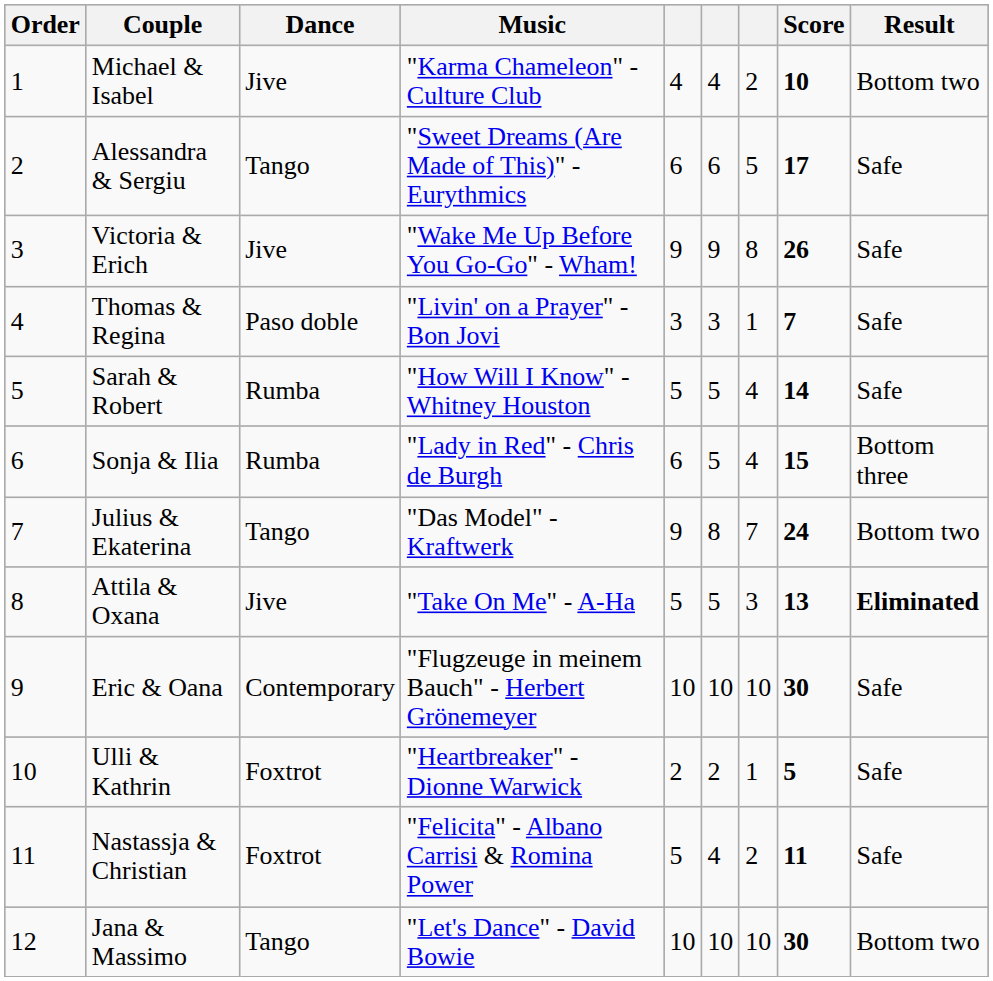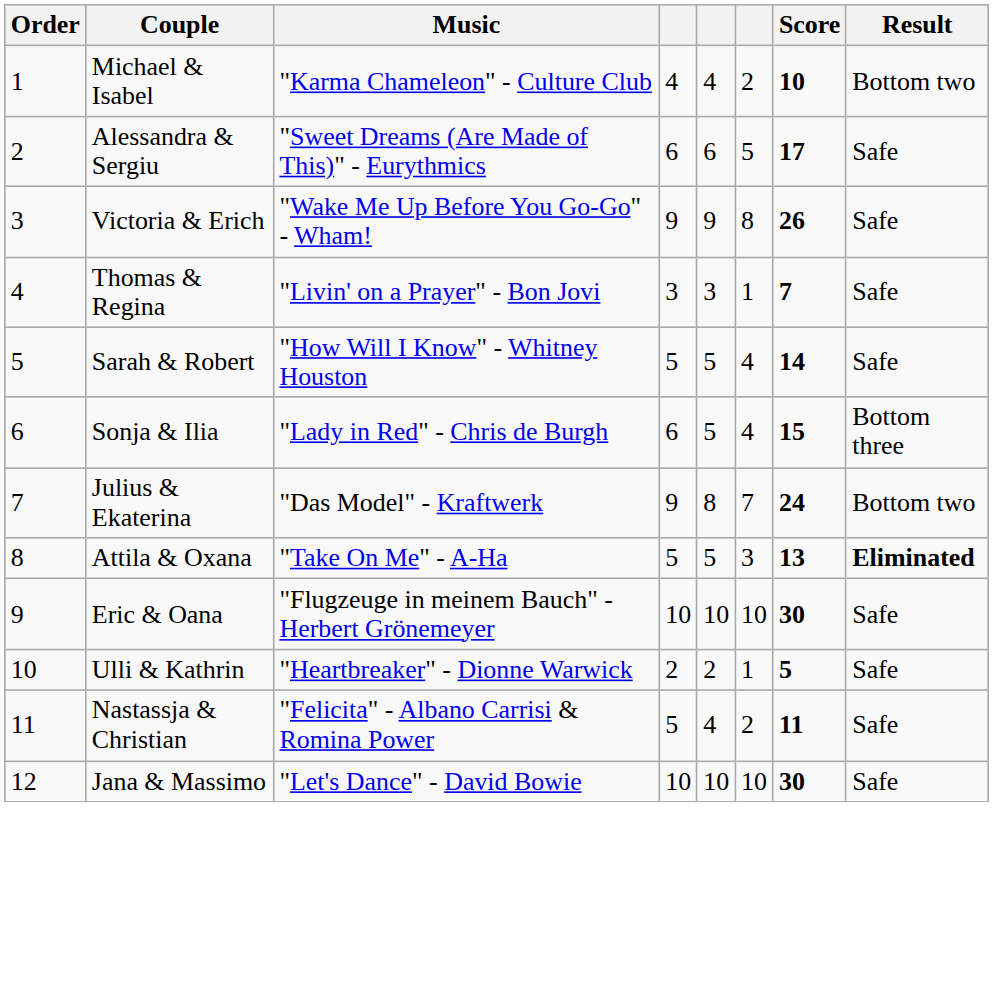- column: Dance | Jive | Tango | Jive | Paso doble | Rumba | Rumba | Tango | Jive | Contemporary | Foxtrot | Foxtrot | Tango
Jana & Massimo | Result: Bottom two -> Safe
